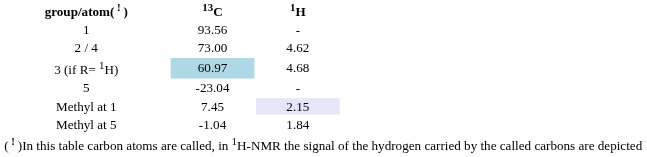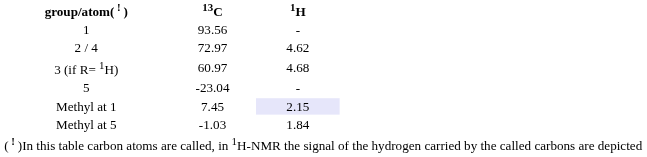2 / 4 | 13C: 73.00 -> 72.97
3 (if R= 1H) | 13C: lightblue background -> no background
Methyl at 5 | 13C: -1.04 -> -1.03
